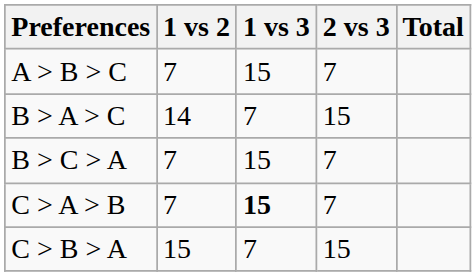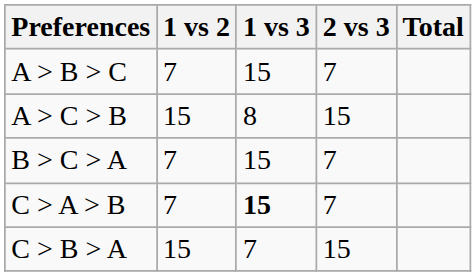+ row: A > C > B | 15 | 8 | 15
- row: B > A > C | 14 | 7 | 15
